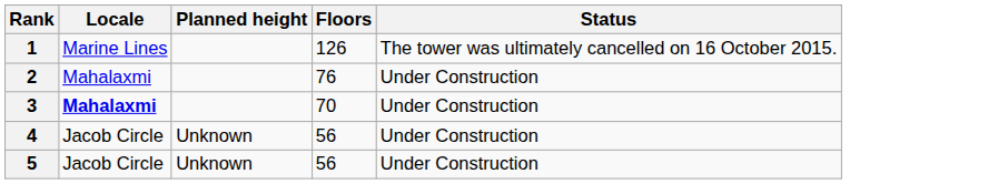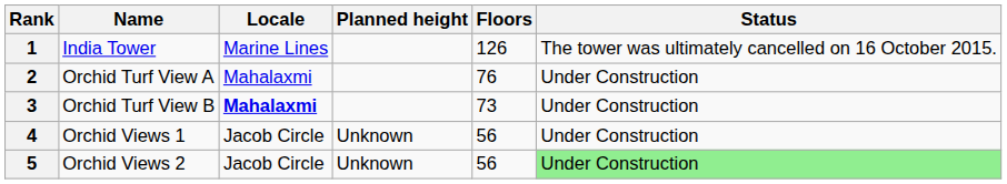+ column: Name | India Tower | Orchid Turf View A | Orchid Turf View B | Orchid Views 1 | Orchid Views 2
3 | Floors: 70 -> 73
5 | Status: no background -> lightgreen background
